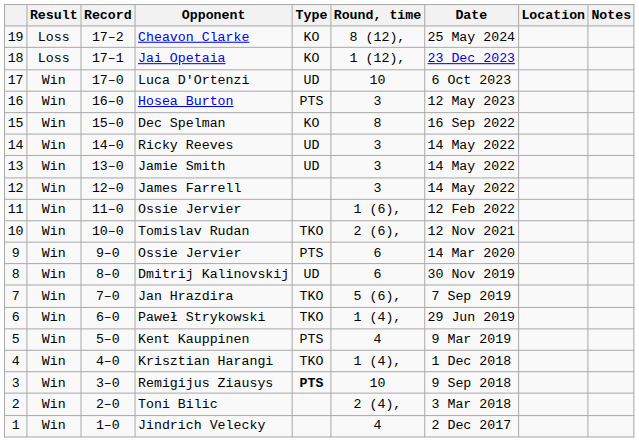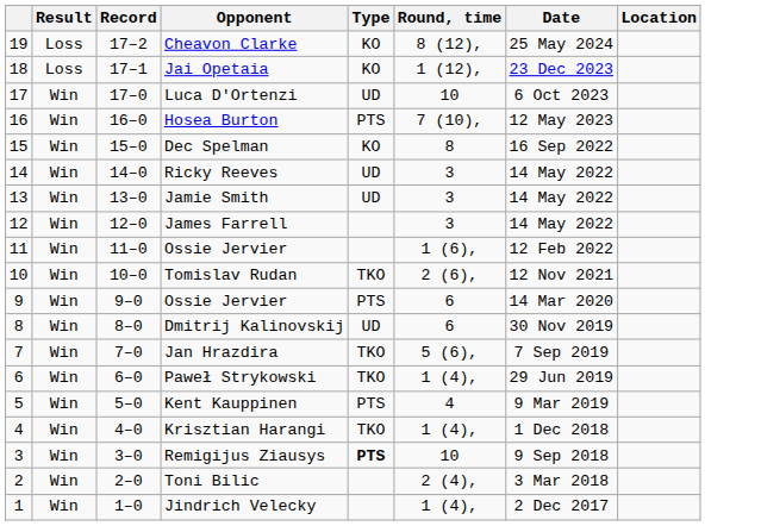- column: Notes
Hosea Burton | Round, time: 3 -> 7 (10),
Jindrich Velecky | Round, time: 4 -> 1 (4),
